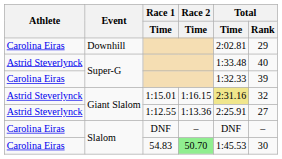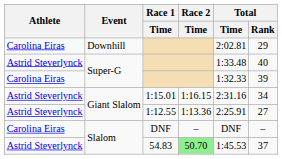1:15.01 | Total / Time: khaki background -> no background
1:15.01 | Total / Rank: 32 -> 34
54.83 | Athlete: Carolina Eiras -> Astrid Steverlynck
54.83 | Total / Rank: 30 -> 37
